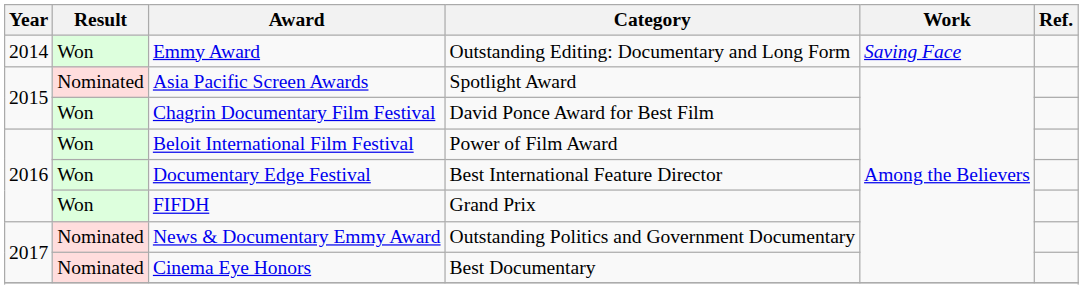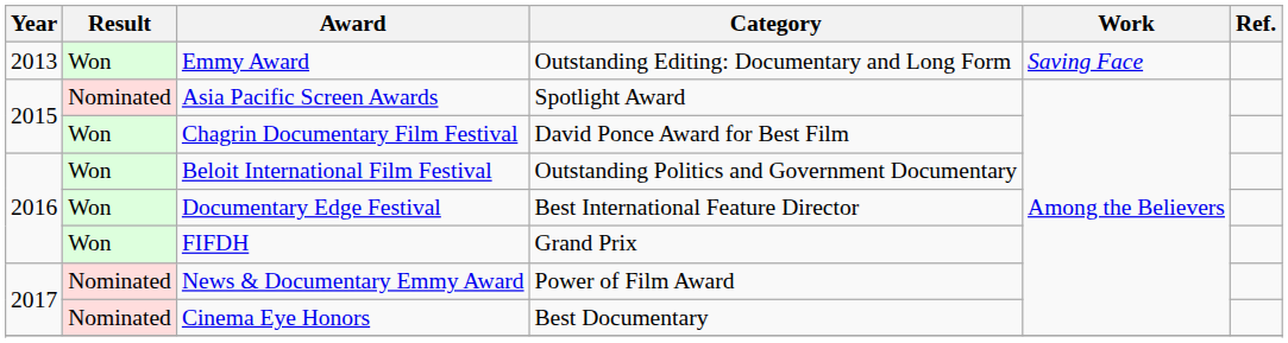Emmy Award | Year: 2014 -> 2013
Beloit International Film Festival | Category: Power of Film Award -> Outstanding Politics and Government Documentary
News & Documentary Emmy Award | Category: Outstanding Politics and Government Documentary -> Power of Film Award
